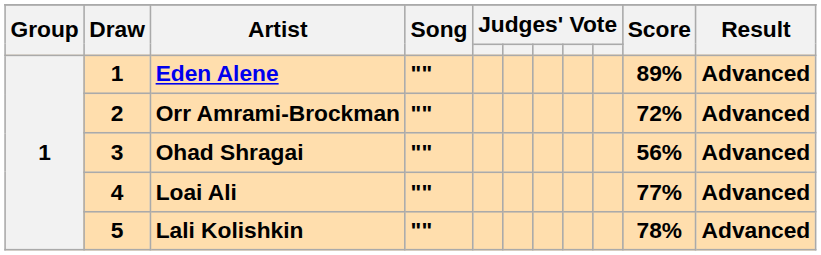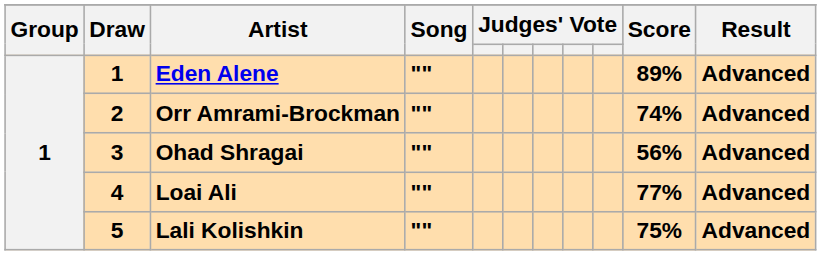Orr Amrami-Brockman | Score: 72% -> 74%
Lali Kolishkin | Score: 78% -> 75%
